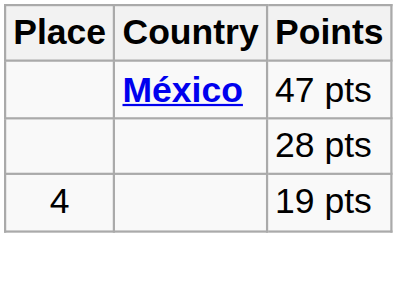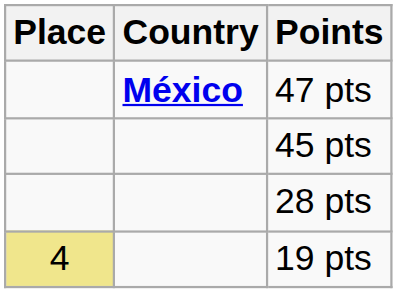+ row: 45 pts
19 pts | Place: no background -> khaki background
